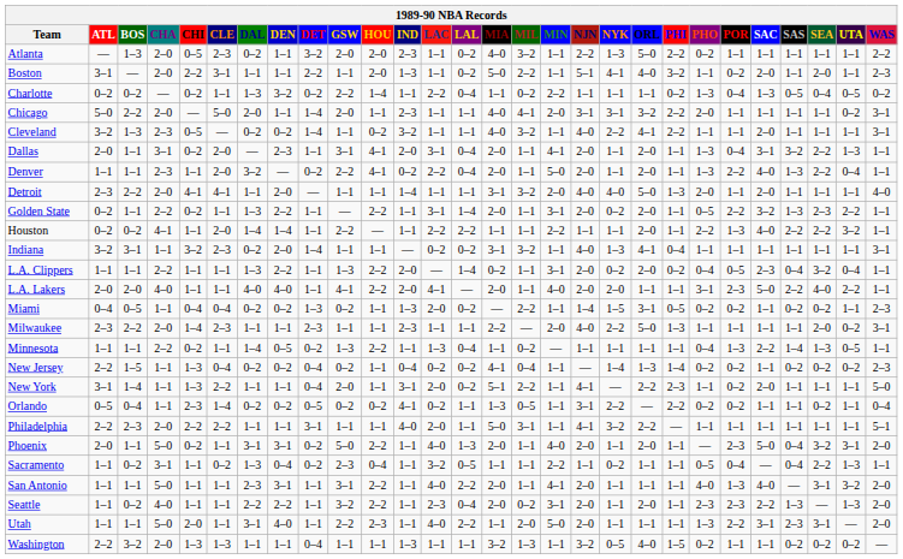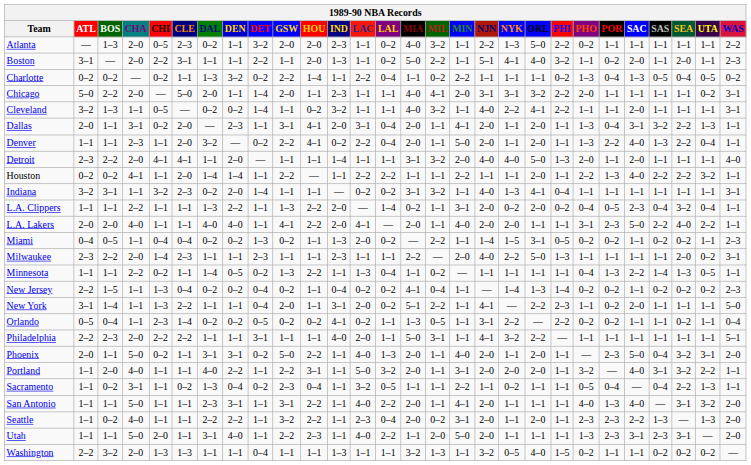Cleveland | CHA: 2–3 -> 1–1
- row: Golden State | 0–2 | 1–1 | 2–2 | 0–2 | 1–1 | 1–3 | 2–2 | 1–1 | — | 2–2 | 1–1 | 3–1 | 1–4 | 2–0 | 1–1 | 3–1 | 2–0 | 0–2 | 2–0 | 1–1 | 0–5 | 2–2 | 3–2 | 1–3 | 2–3 | 2–2 | 1–1
+ row: Portland | 1–1 | 2–0 | 4–0 | 1–1 | 1–1 | 4–0 | 2–2 | 1–1 | 2–2 | 3–1 | 1–1 | 5–0 | 3–2 | 2–0 | 1–1 | 3–1 | 2–0 | 2–0 | 2–0 | 1–1 | 3–2 | — | 4–0 | 3–1 | 3–2 | 2–2 | 1–1
Utah | POR: 2–2 -> 2–3
